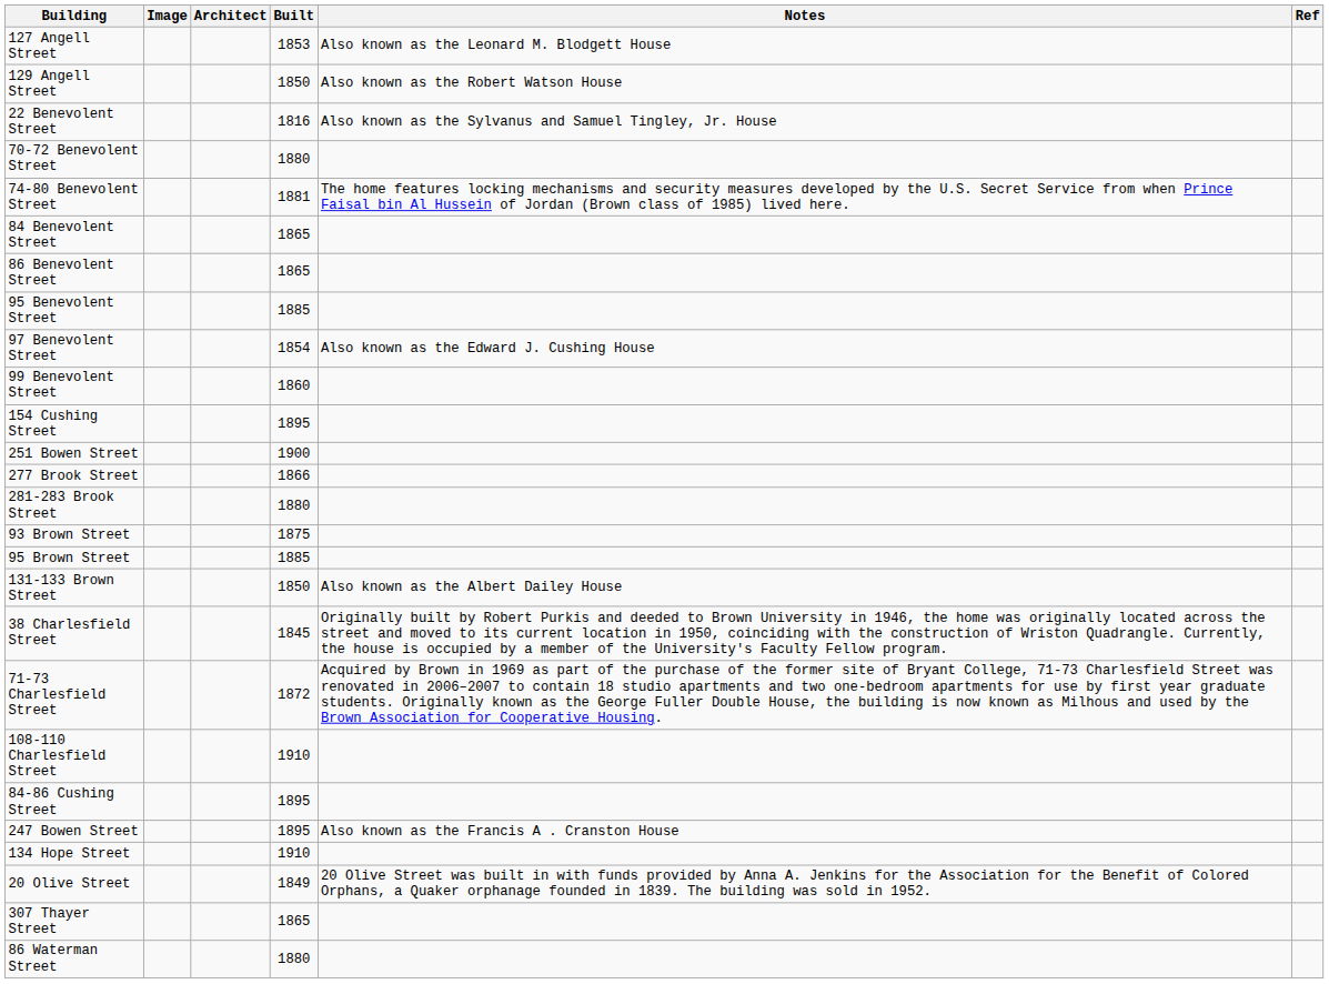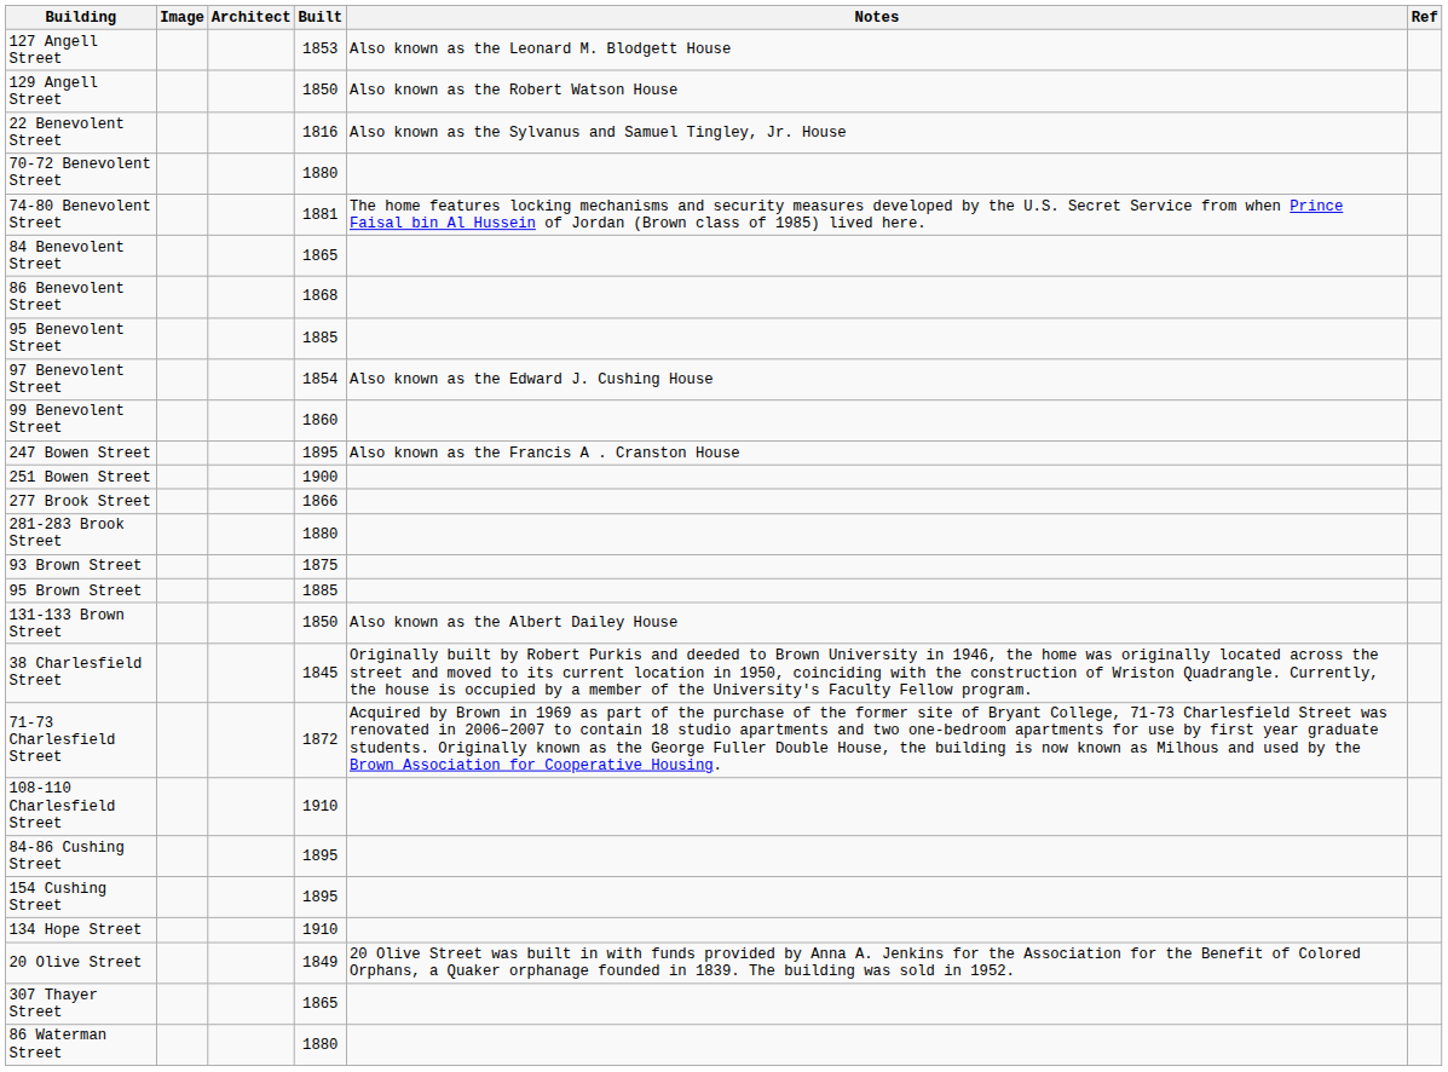86 Benevolent Street | Built: 1865 -> 1868
rows swapped: 247 Bowen Street <-> 154 Cushing Street
